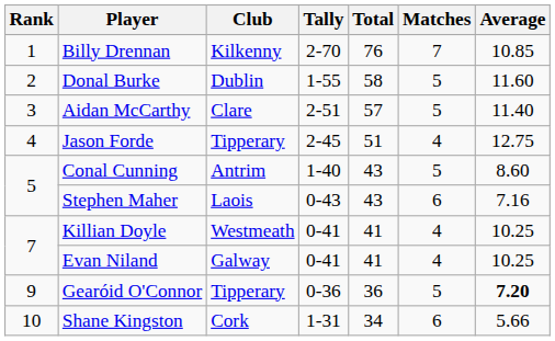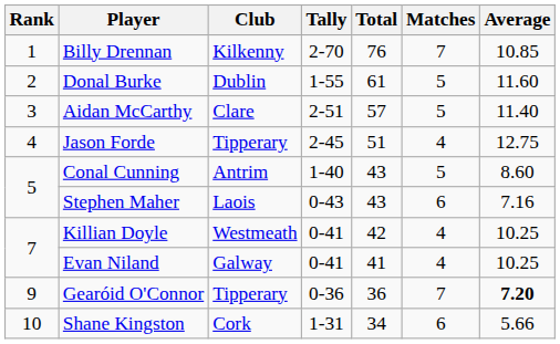Donal Burke | Total: 58 -> 61
Killian Doyle | Total: 41 -> 42
Gearóid O'Connor | Matches: 5 -> 7
